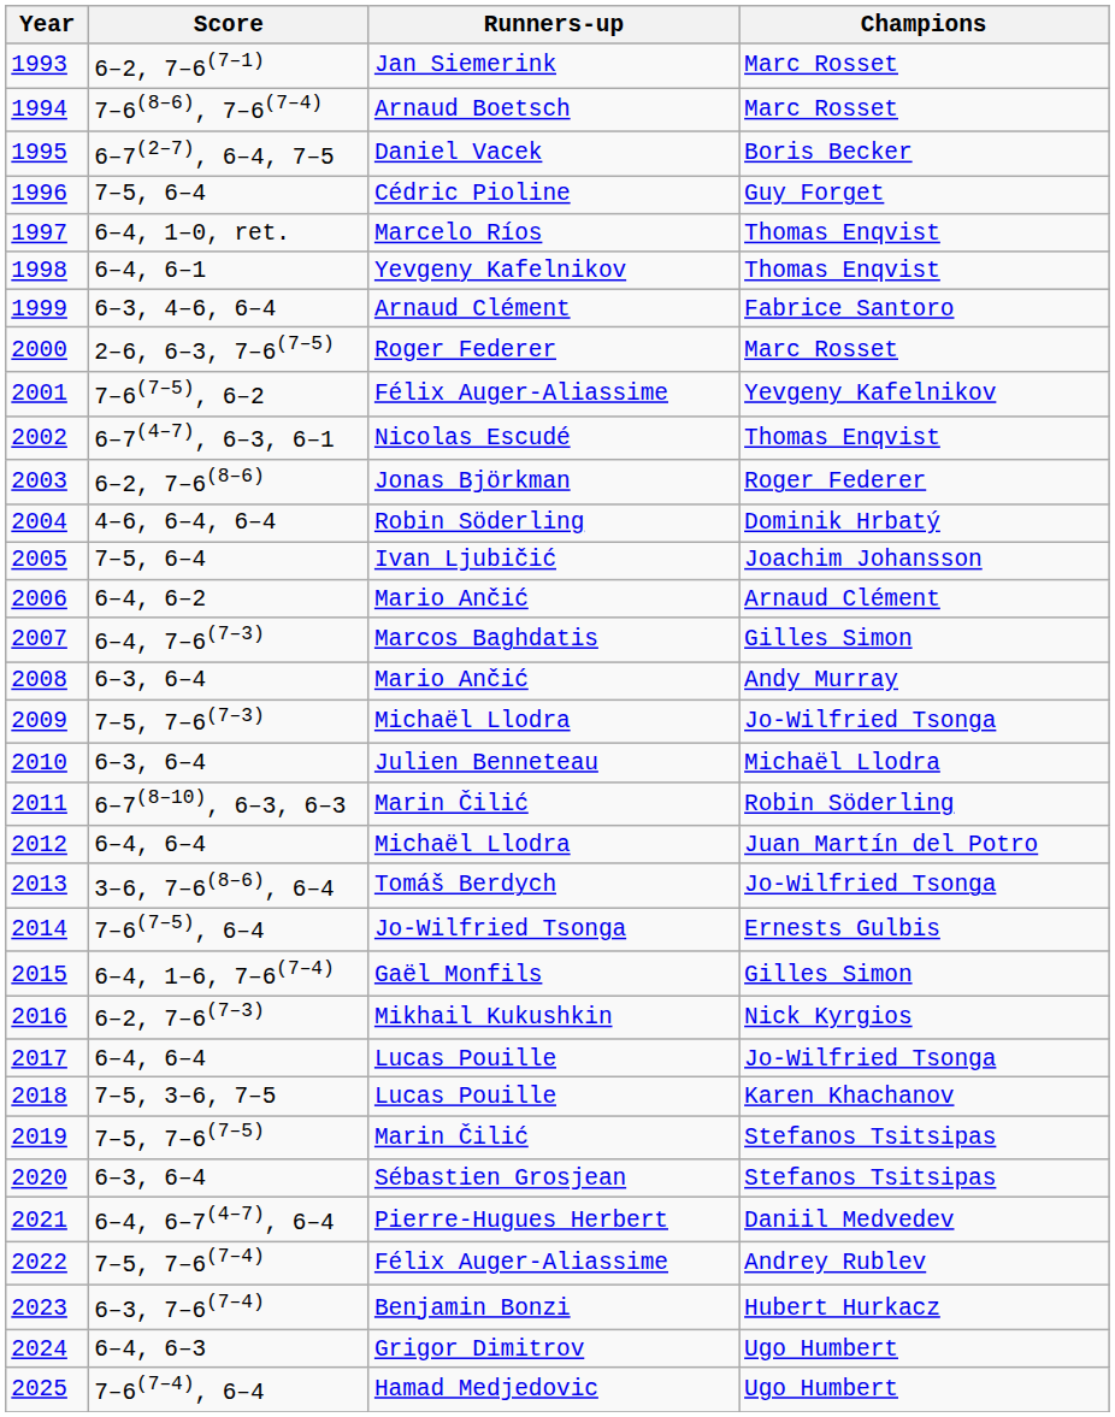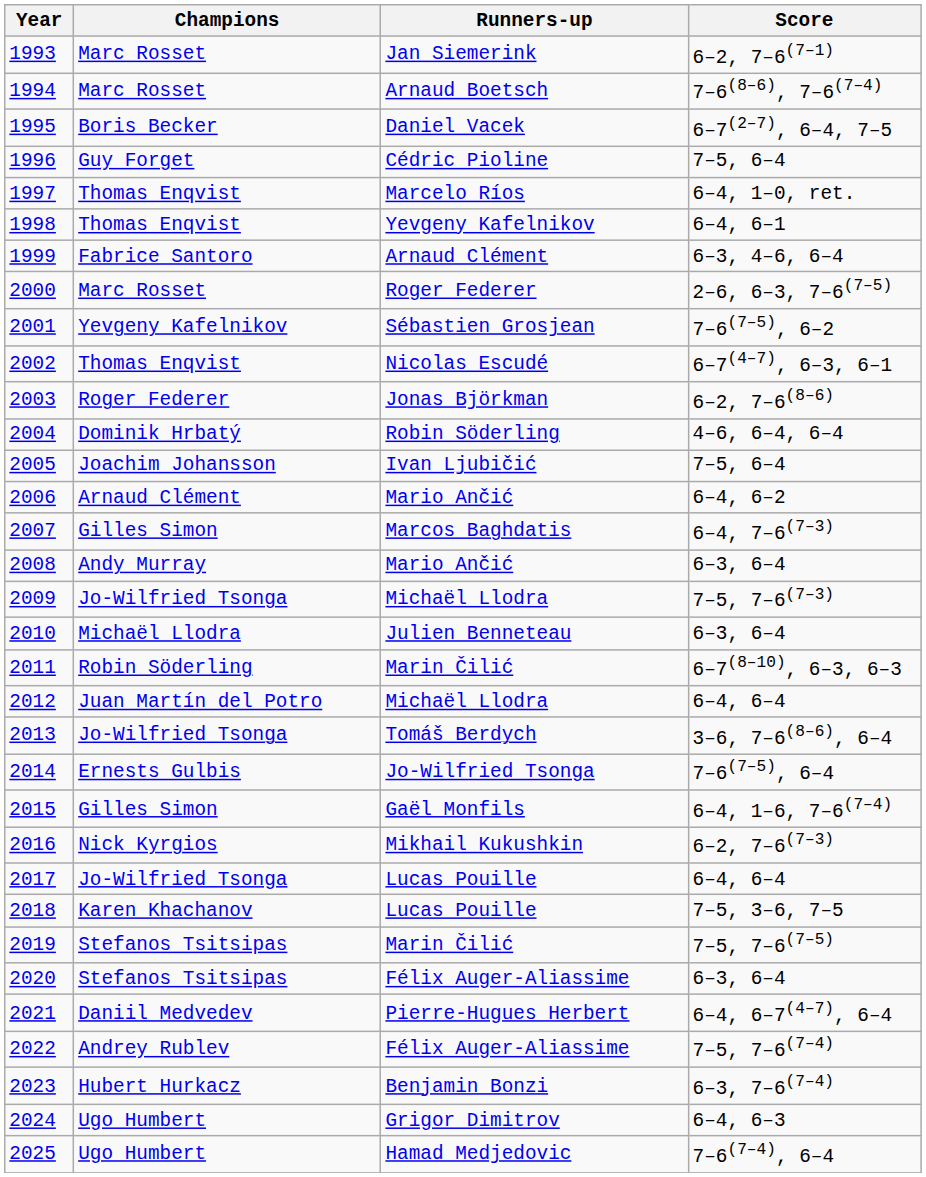columns swapped: Champions <-> Score
2001 | Runners-up: Félix Auger-Aliassime -> Sébastien Grosjean
2020 | Runners-up: Sébastien Grosjean -> Félix Auger-Aliassime
